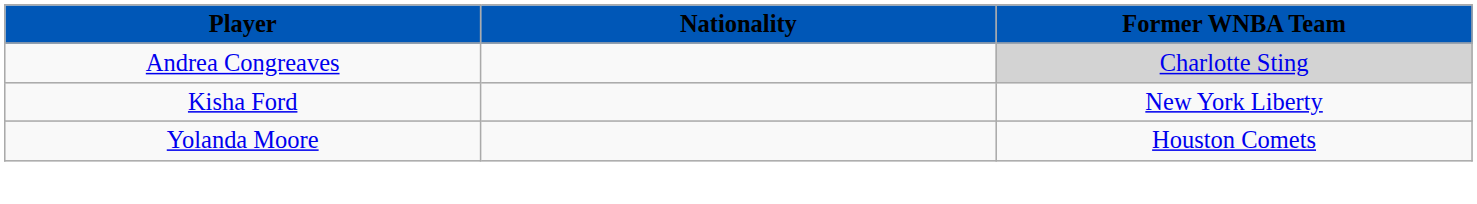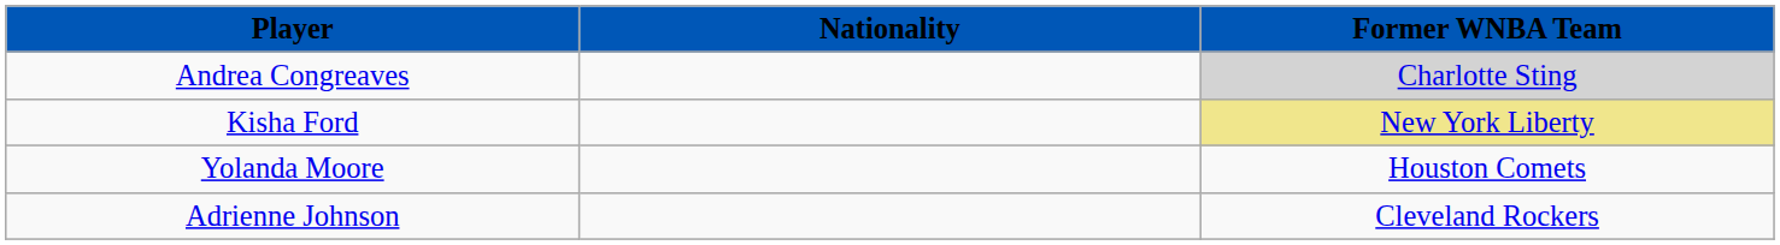Kisha Ford | Former WNBA Team: no background -> khaki background
+ row: Adrienne Johnson | Cleveland Rockers
